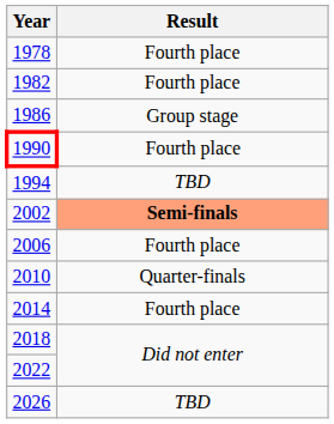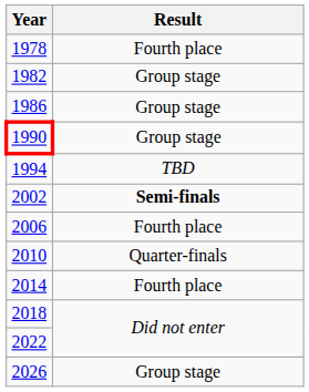1982 | Result: Fourth place -> Group stage
1990 | Result: Fourth place -> Group stage
2002 | Result: lightsalmon background -> no background
2026 | Result: TBD -> Group stage
